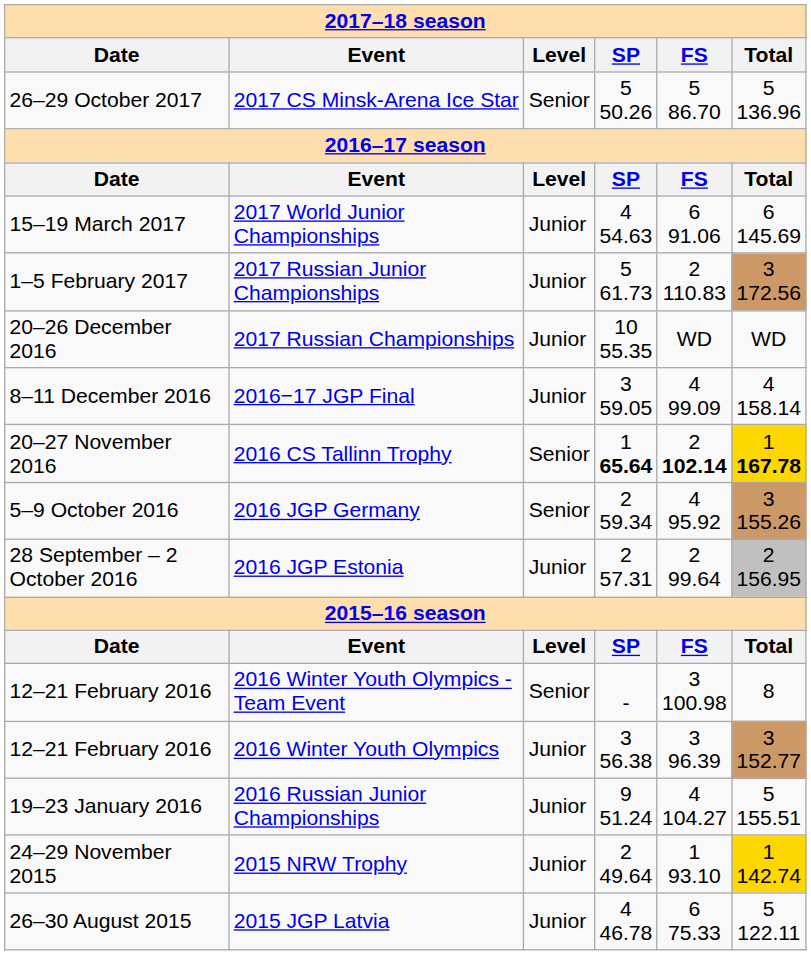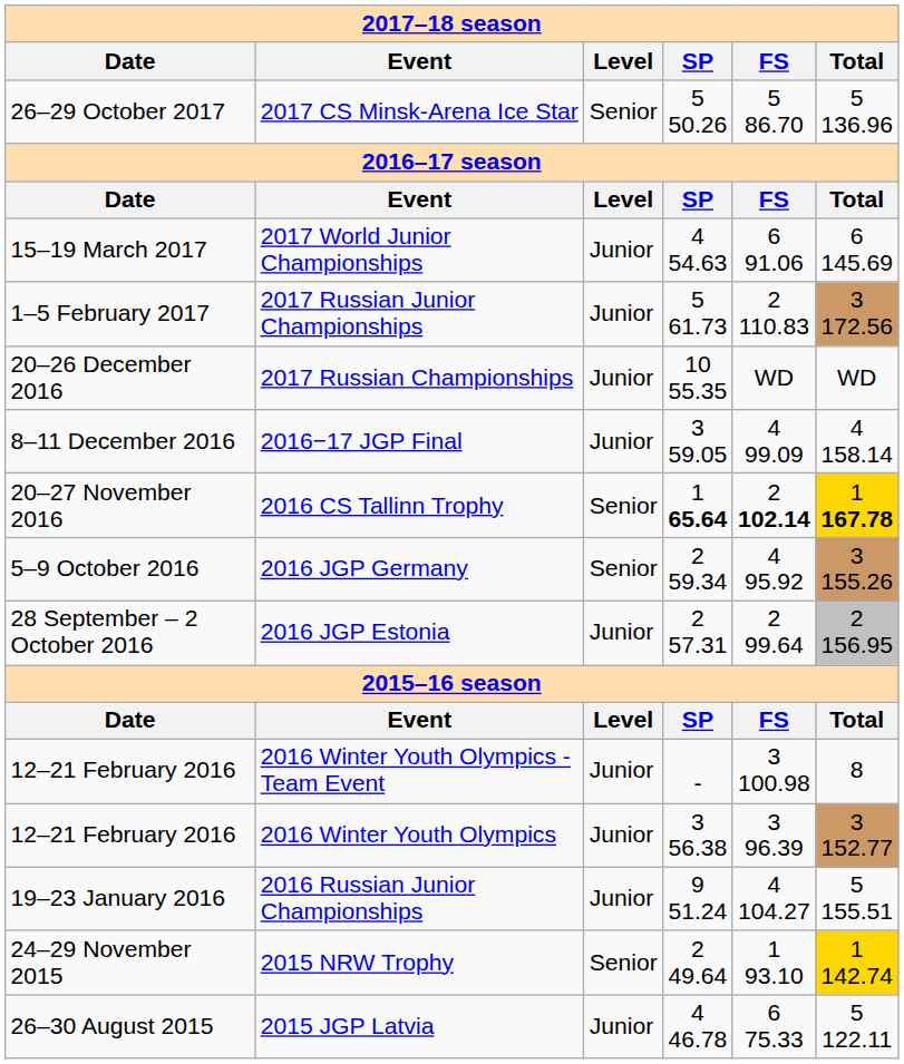2016 Winter Youth Olympics - Team Event | column 3: Senior -> Junior
2015 NRW Trophy | column 3: Junior -> Senior
